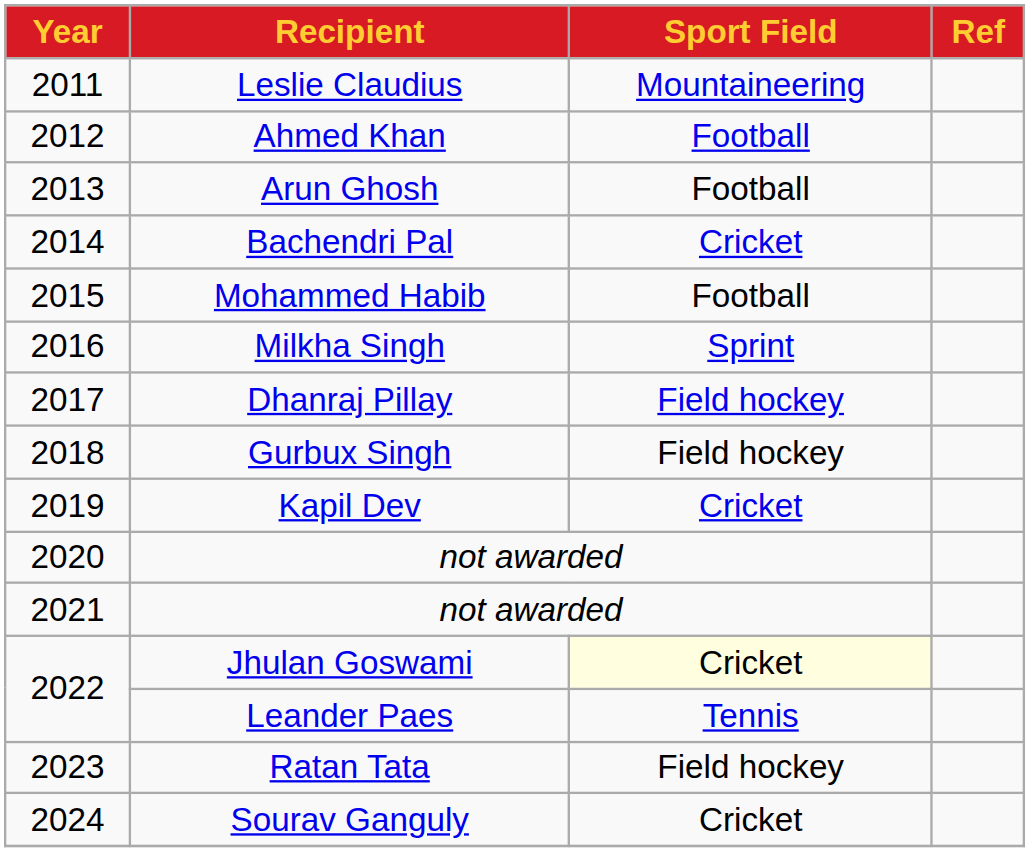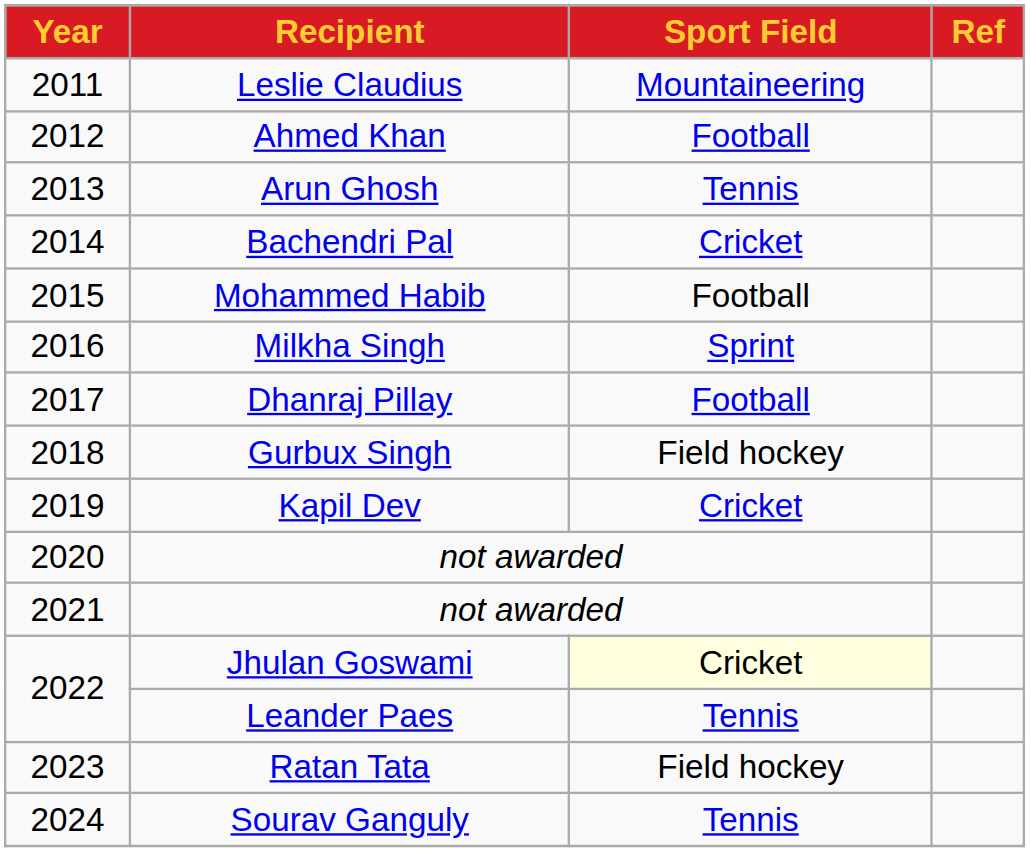Arun Ghosh | Sport Field: Football -> Tennis
Dhanraj Pillay | Sport Field: Field hockey -> Football
Sourav Ganguly | Sport Field: Cricket -> Tennis
